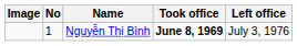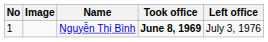columns swapped: No <-> Image
